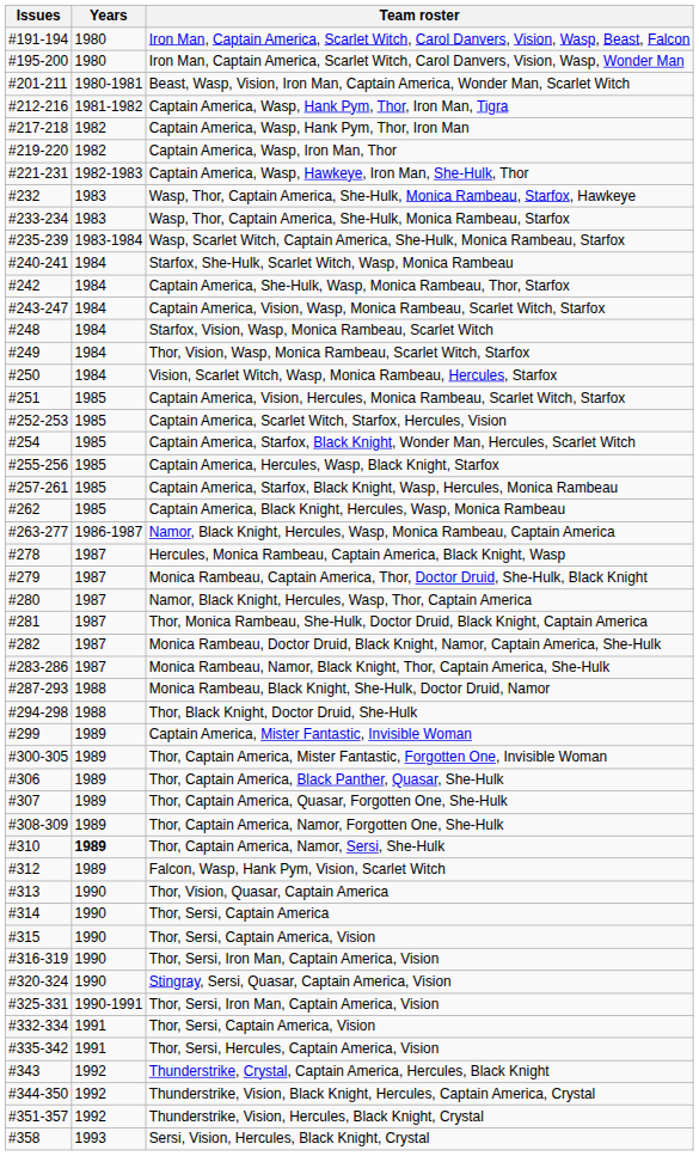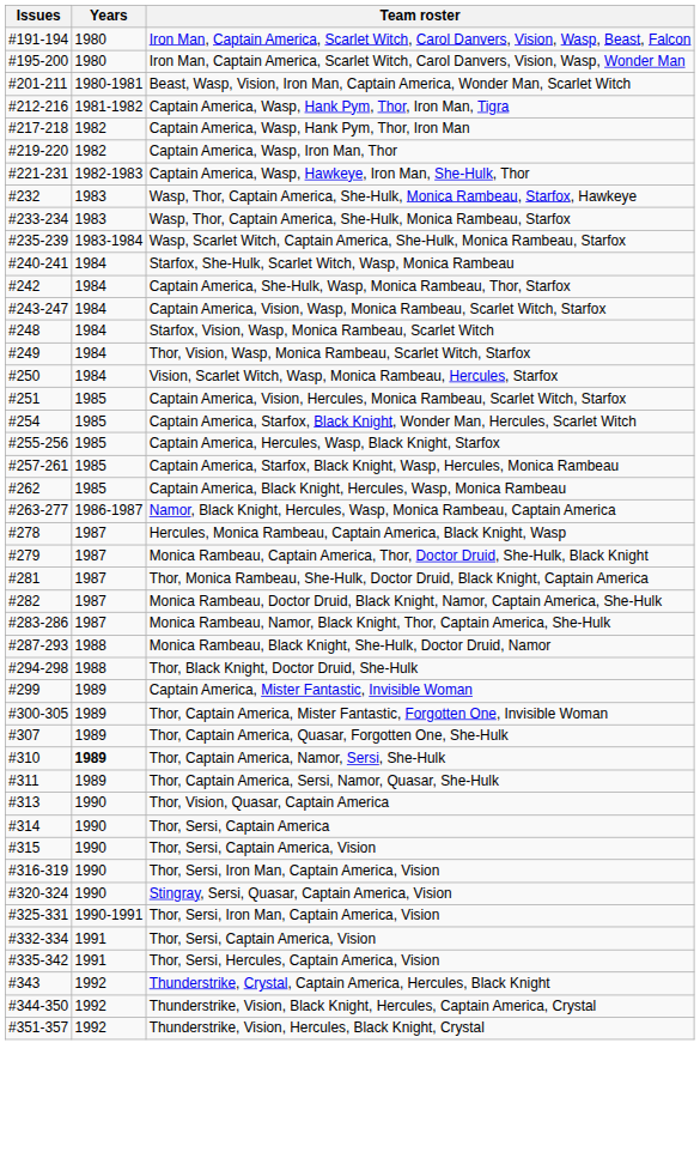- row: #252-253 | 1985 | Captain America, Scarlet Witch, Starfox, Hercules, Vision
- row: #280 | 1987 | Namor, Black Knight, Hercules, Wasp, Thor, Captain America
- row: #306 | 1989 | Thor, Captain America, Black Panther, Quasar, She-Hulk
- row: #308-309 | 1989 | Thor, Captain America, Namor, Forgotten One, She-Hulk
+ row: #311 | 1989 | Thor, Captain America, Sersi, Namor, Quasar, She-Hulk
- row: #312 | 1989 | Falcon, Wasp, Hank Pym, Vision, Scarlet Witch
- row: #358 | 1993 | Sersi, Vision, Hercules, Black Knight, Crystal
